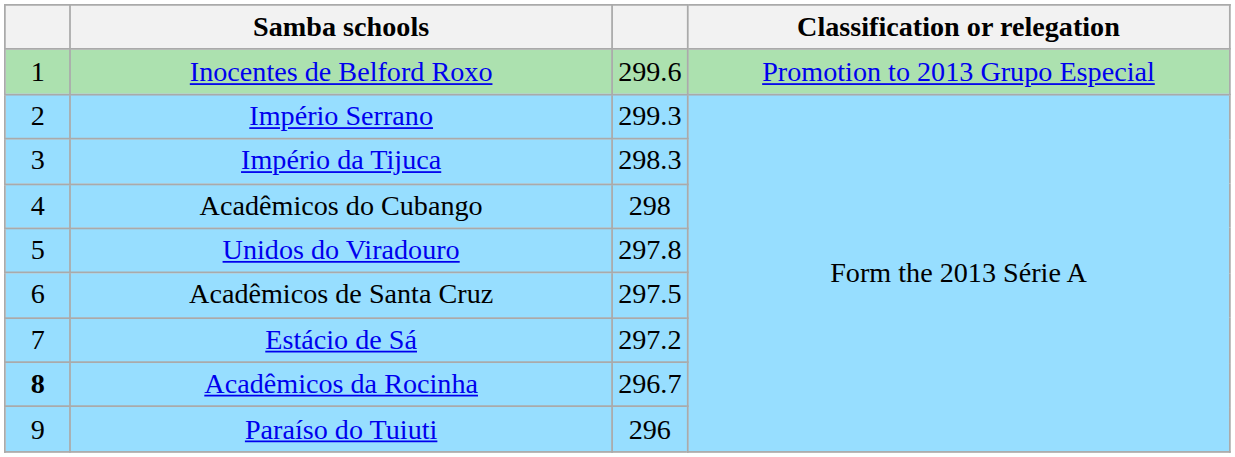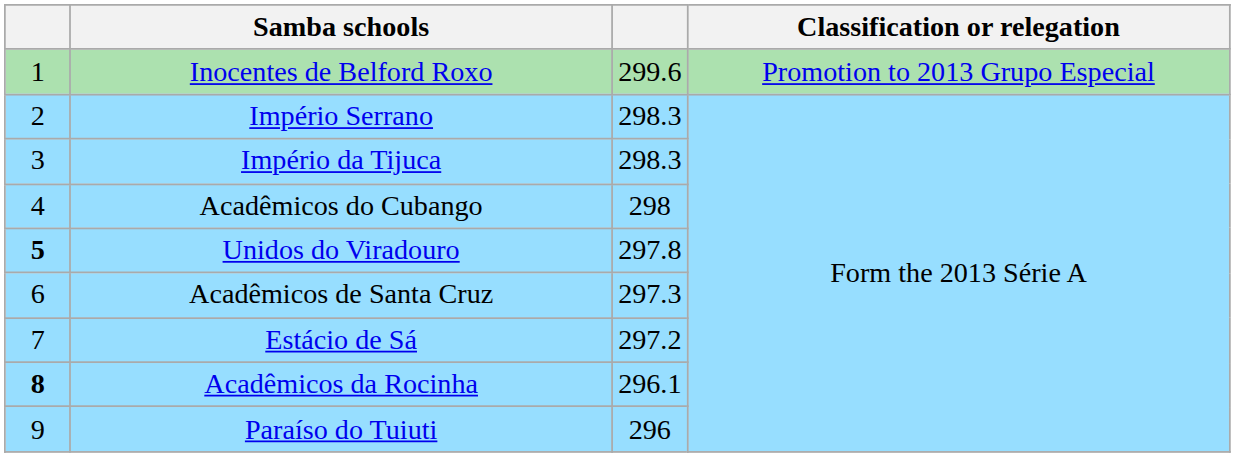Império Serrano | column 3: 299.3 -> 298.3
Unidos do Viradouro | column 1: normal -> bold
Acadêmicos de Santa Cruz | column 3: 297.5 -> 297.3
Acadêmicos da Rocinha | column 3: 296.7 -> 296.1
